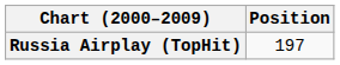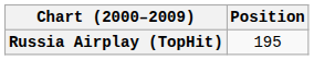Russia Airplay (TopHit) | Position: 197 -> 195
